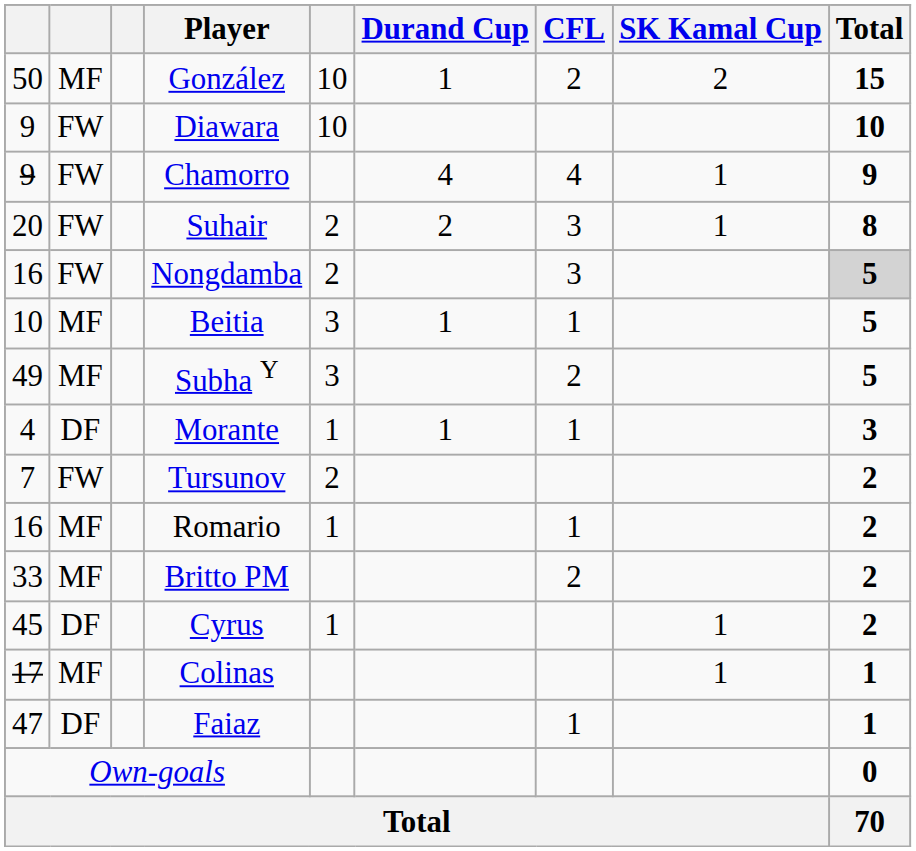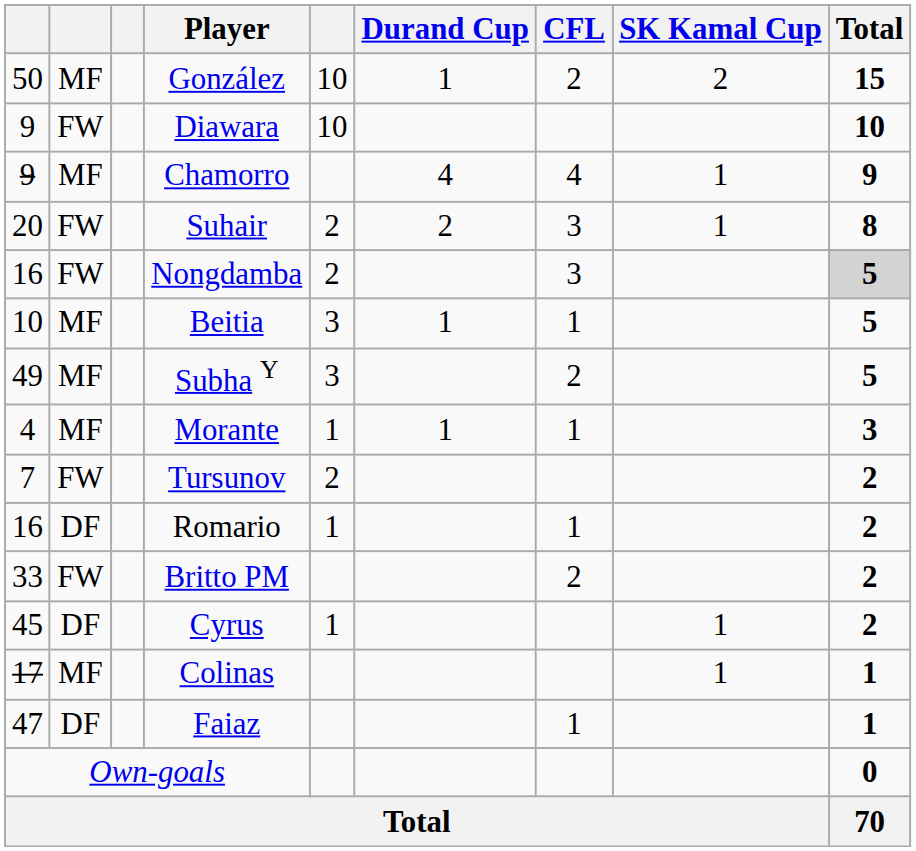Chamorro | column 2: FW -> MF
Morante | column 2: DF -> MF
Romario | column 2: MF -> DF
Britto PM | column 2: MF -> FW
